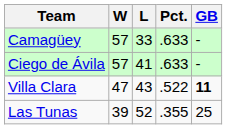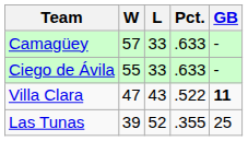Ciego de Ávila | W: 57 -> 55
Ciego de Ávila | L: 41 -> 33
